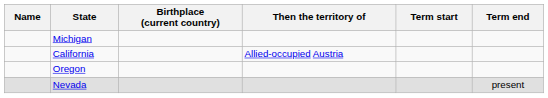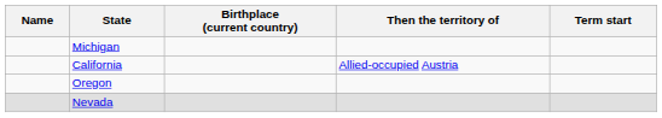- column: Term end | present
